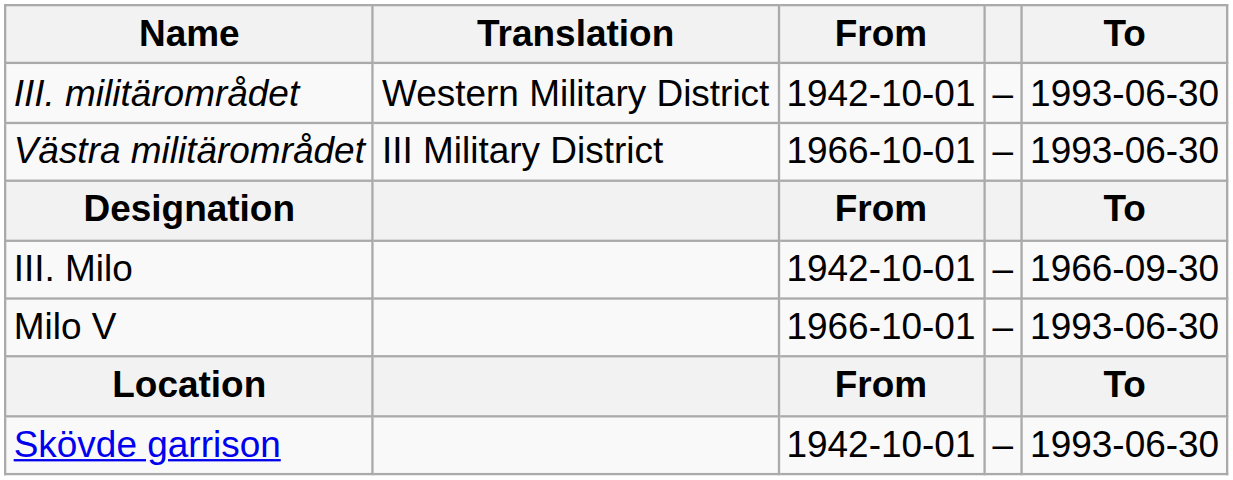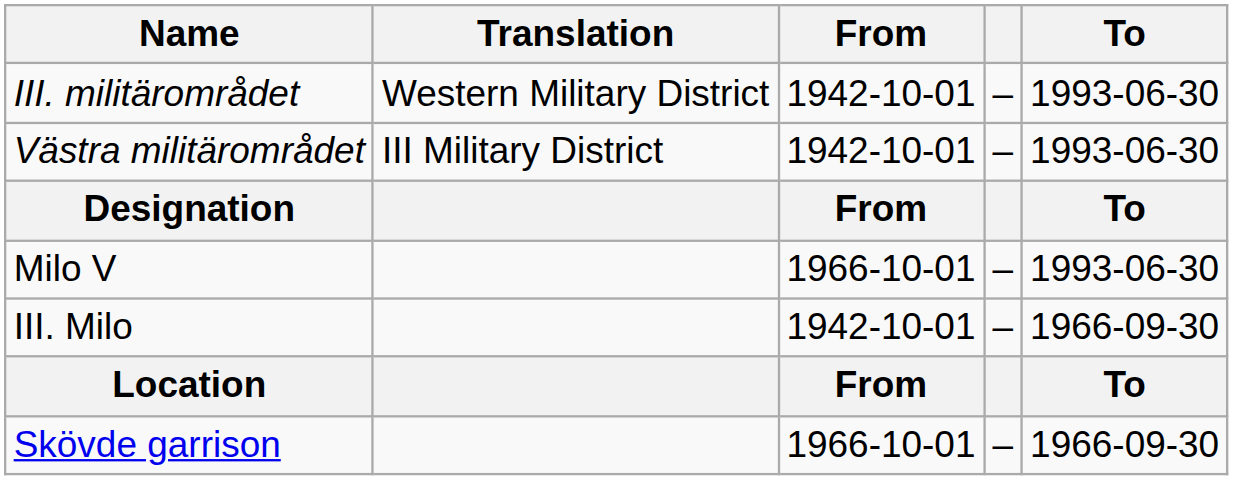Västra militärområdet | From: 1966-10-01 -> 1942-10-01
rows swapped: III. Milo <-> Milo V
Skövde garrison | From: 1942-10-01 -> 1966-10-01
Skövde garrison | To: 1993-06-30 -> 1966-09-30
